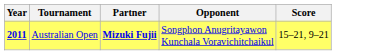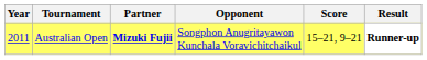+ column: Result | Runner-up
Australian Open | Year: bold -> normal
